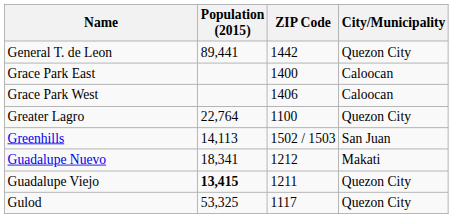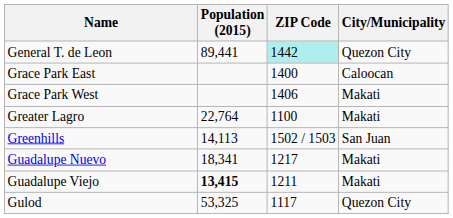General T. de Leon | ZIP Code: no background -> paleturquoise background
Grace Park West | City/Municipality: Caloocan -> Makati
Greater Lagro | City/Municipality: Quezon City -> Makati
Guadalupe Nuevo | ZIP Code: 1212 -> 1217
Guadalupe Viejo | City/Municipality: Quezon City -> Makati
